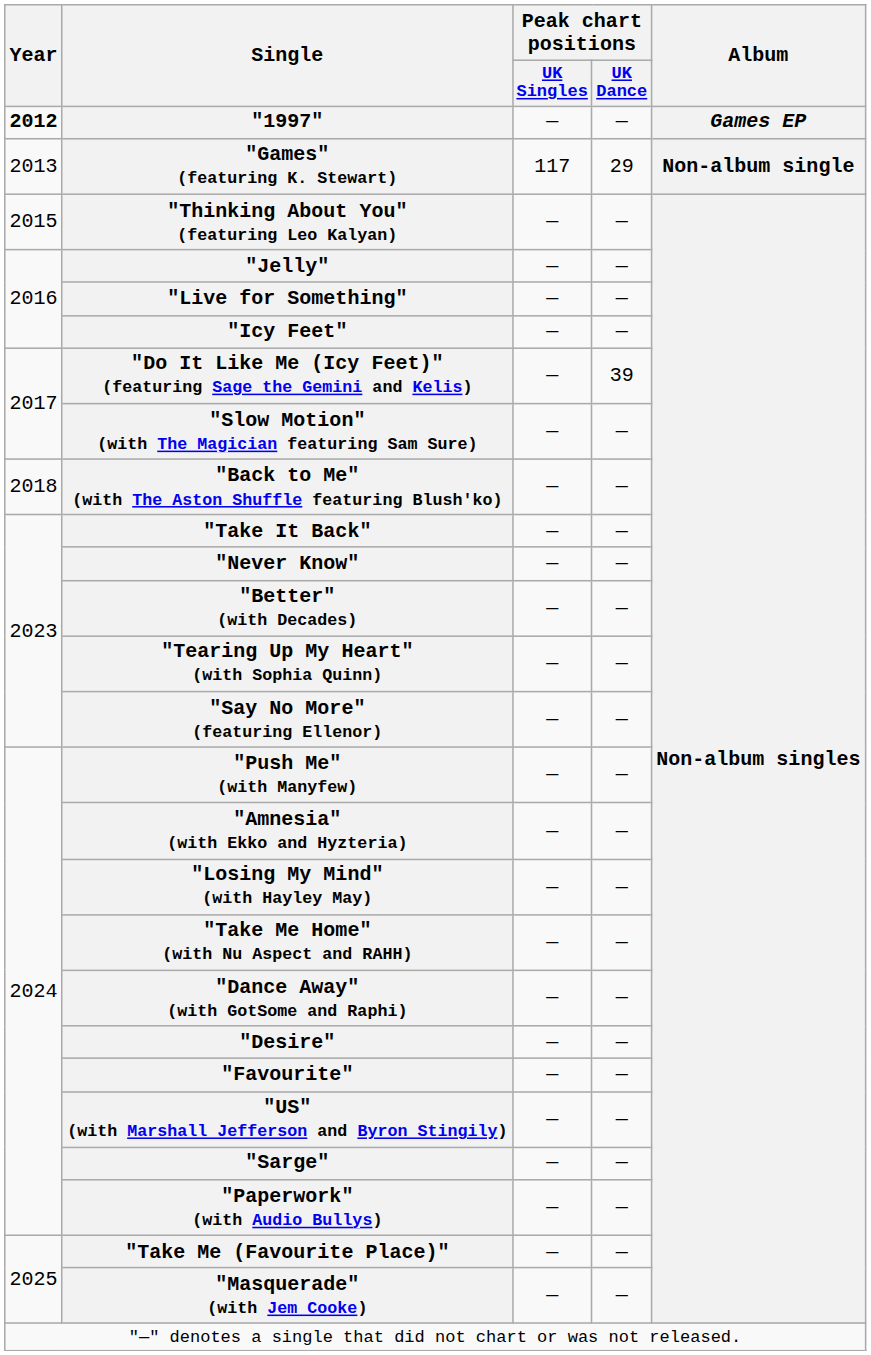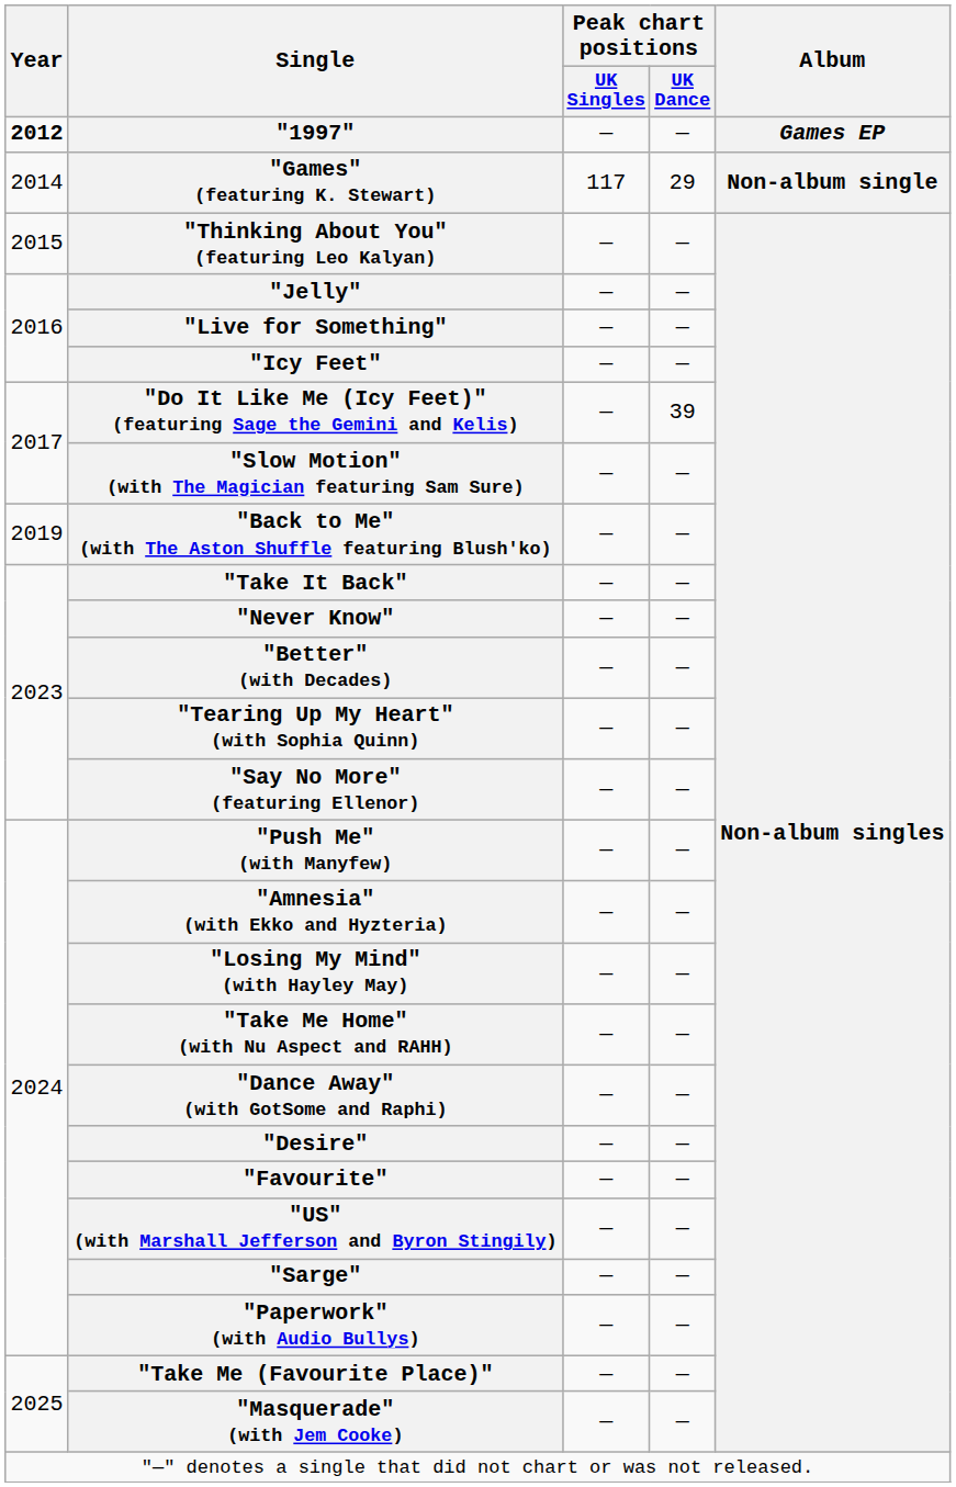"Games" (featuring K. Stewart) | Year: 2013 -> 2014
"Back to Me" (with The Aston Shuffle featuring Blush'ko) | Year: 2018 -> 2019
